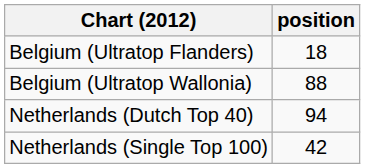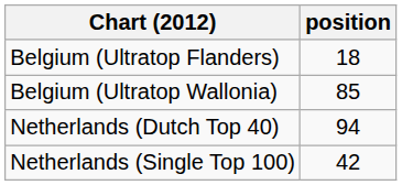Belgium (Ultratop Wallonia) | position: 88 -> 85
